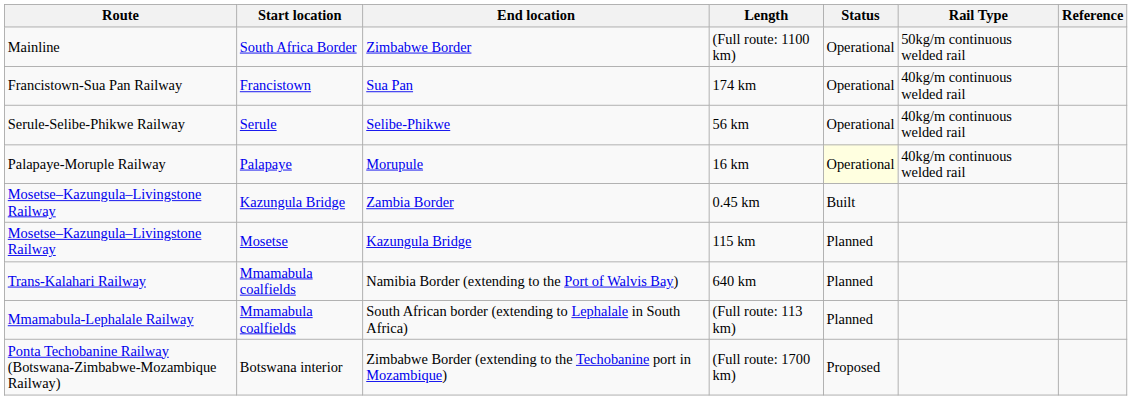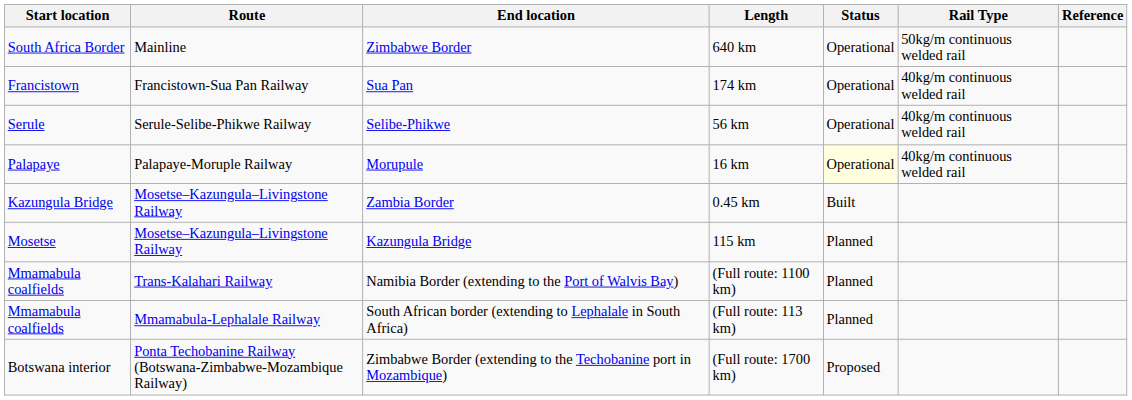columns swapped: Route <-> Start location
Zimbabwe Border | Length: (Full route: 1100 km) -> 640 km
Namibia Border (extending to the Port of Walvis Bay) | Length: 640 km -> (Full route: 1100 km)
